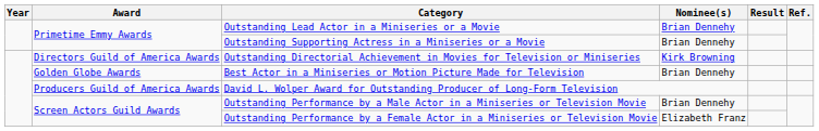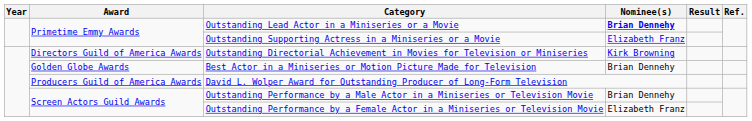Outstanding Lead Actor in a Miniseries or a Movie | Nominee(s): normal -> bold
Outstanding Supporting Actress in a Miniseries or a Movie | Nominee(s): Brian Dennehy -> Elizabeth Franz
